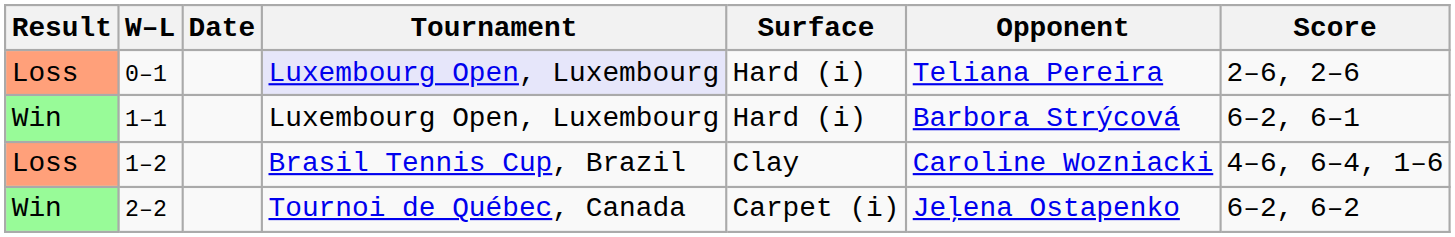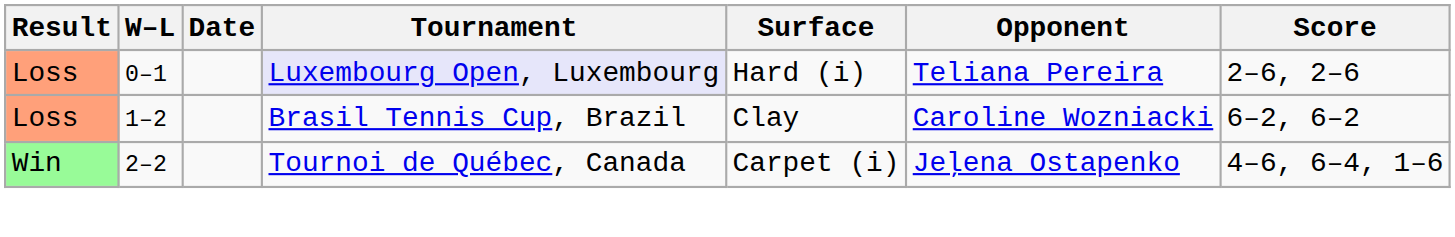- row: Win | 1–1 | Luxembourg Open, Luxembourg | Hard (i) | Barbora Strýcová | 6–2, 6–1
1–2 | Score: 4–6, 6–4, 1–6 -> 6–2, 6–2
2–2 | Score: 6–2, 6–2 -> 4–6, 6–4, 1–6
